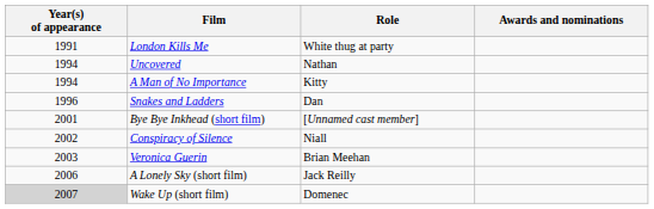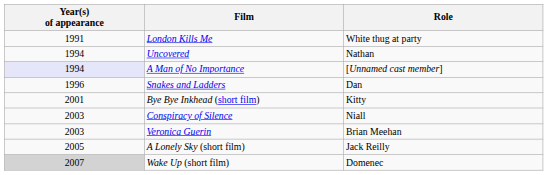- column: Awards and nominations
A Man of No Importance | Year(s) of appearance: no background -> lavender background
A Man of No Importance | Role: Kitty -> [Unnamed cast member]
Bye Bye Inkhead (short film) | Role: [Unnamed cast member] -> Kitty
Conspiracy of Silence | Year(s) of appearance: 2002 -> 2003
A Lonely Sky (short film) | Year(s) of appearance: 2006 -> 2005
